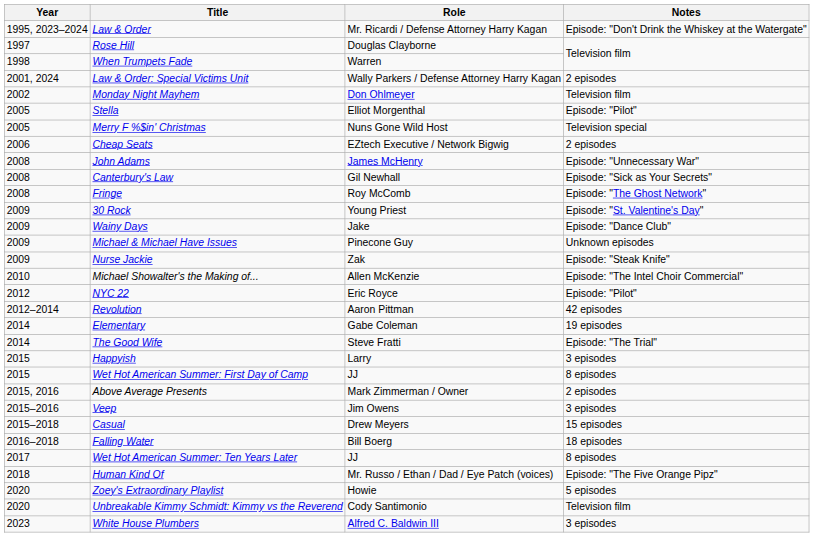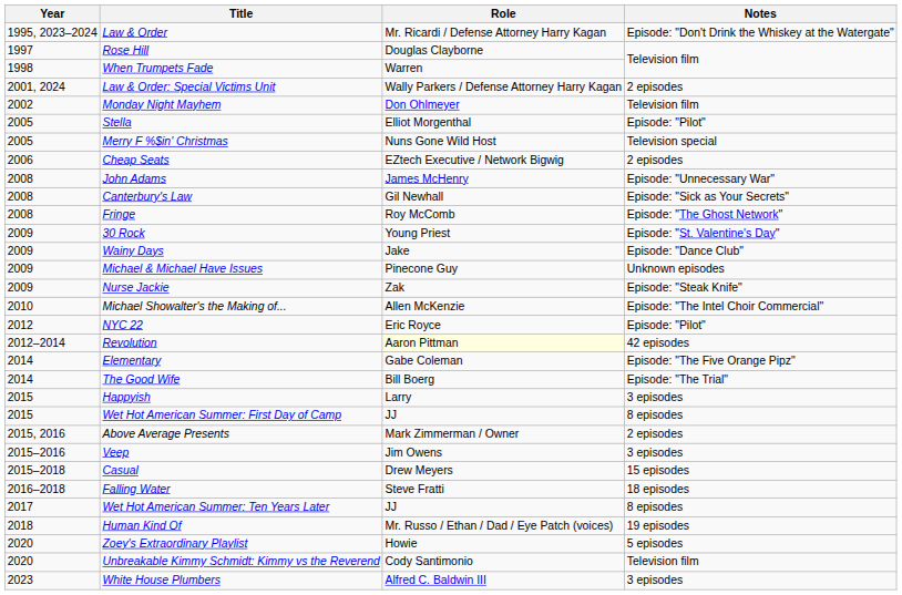Revolution | Role: no background -> lightyellow background
Elementary | Notes: 19 episodes -> Episode: "The Five Orange Pipz"
The Good Wife | Role: Steve Fratti -> Bill Boerg
Falling Water | Role: Bill Boerg -> Steve Fratti
Human Kind Of | Notes: Episode: "The Five Orange Pipz" -> 19 episodes
